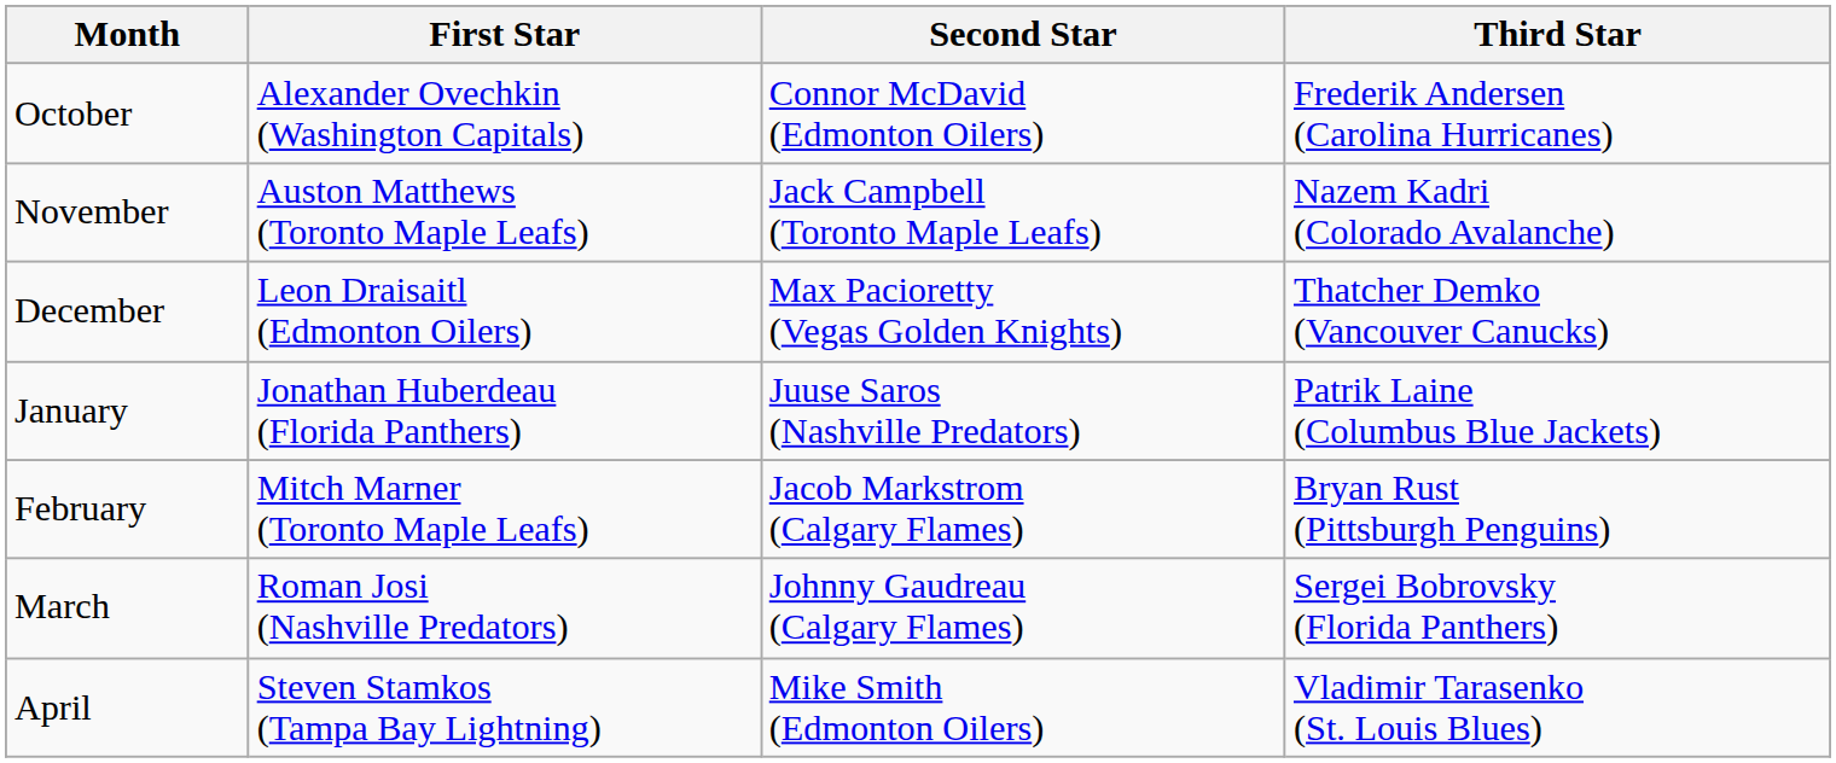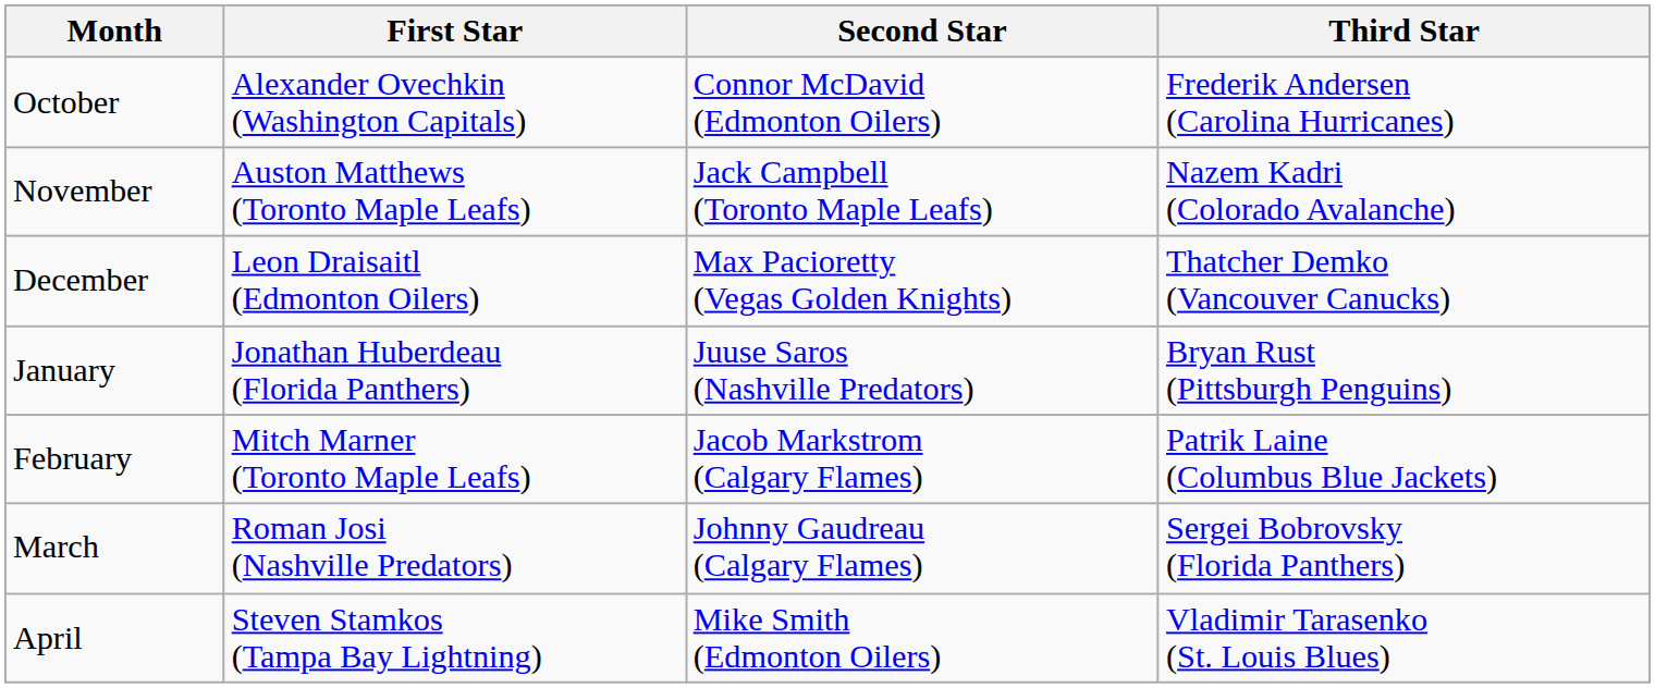January | Third Star: Patrik Laine (Columbus Blue Jackets) -> Bryan Rust (Pittsburgh Penguins)
February | Third Star: Bryan Rust (Pittsburgh Penguins) -> Patrik Laine (Columbus Blue Jackets)
